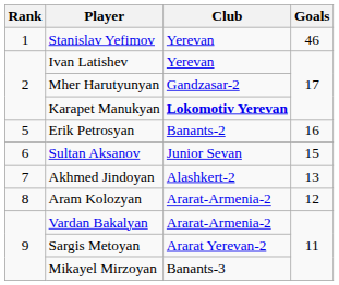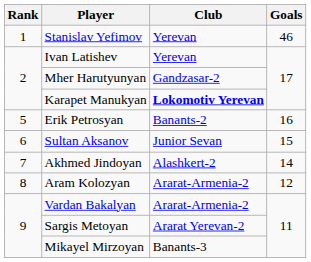Akhmed Jindoyan | Goals: 13 -> 14
